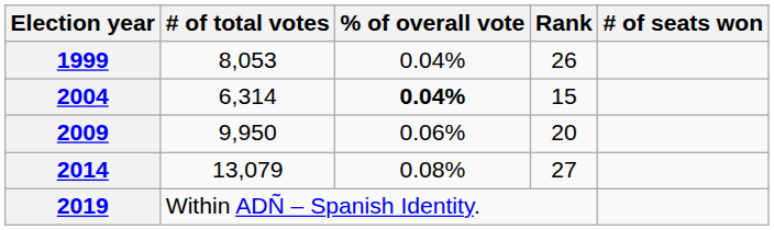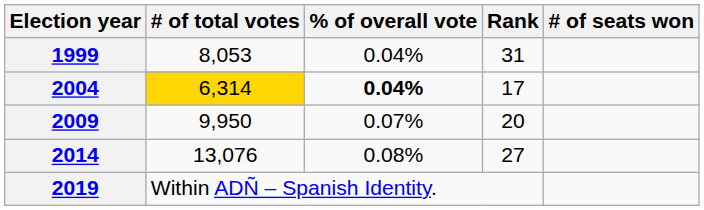1999 | Rank: 26 -> 31
2004 | # of total votes: no background -> gold background
2004 | Rank: 15 -> 17
2009 | % of overall vote: 0.06% -> 0.07%
2014 | # of total votes: 13,079 -> 13,076
